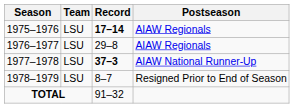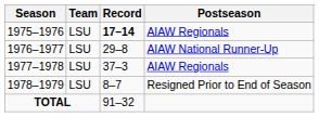1976–1977 | Postseason: AIAW Regionals -> AIAW National Runner-Up
1977–1978 | Record: bold -> normal
1977–1978 | Postseason: AIAW National Runner-Up -> AIAW Regionals
